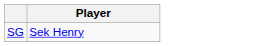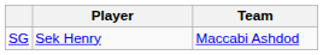+ column: Team | Maccabi Ashdod
